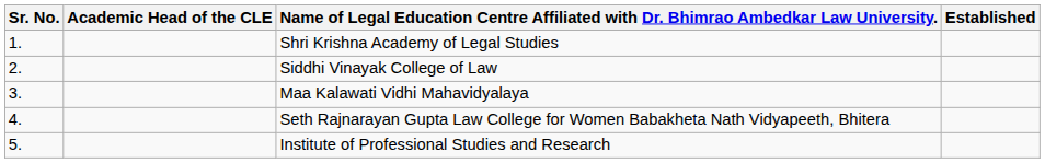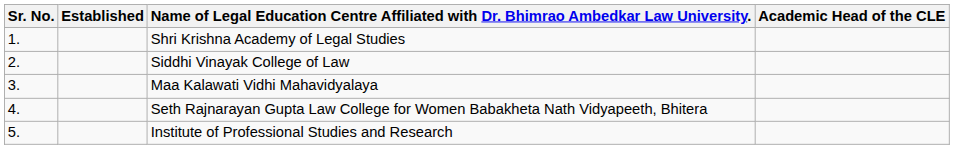columns swapped: Established <-> Academic Head of the CLE
